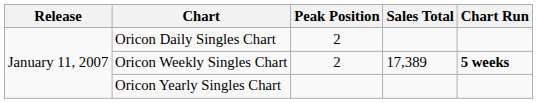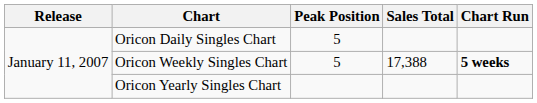Oricon Daily Singles Chart | Peak Position: 2 -> 5
Oricon Weekly Singles Chart | Peak Position: 2 -> 5
Oricon Weekly Singles Chart | Sales Total: 17,389 -> 17,388
